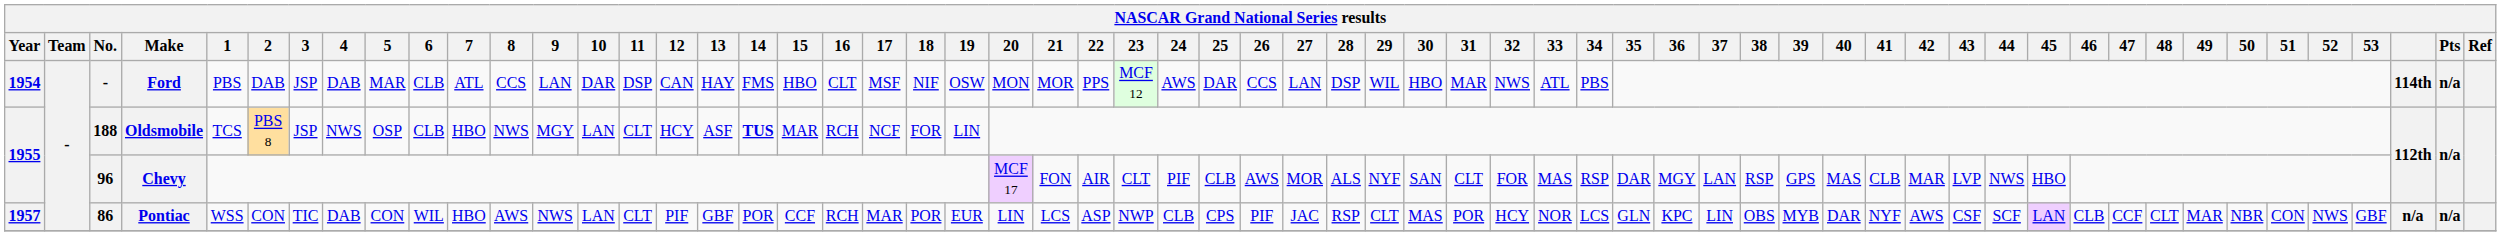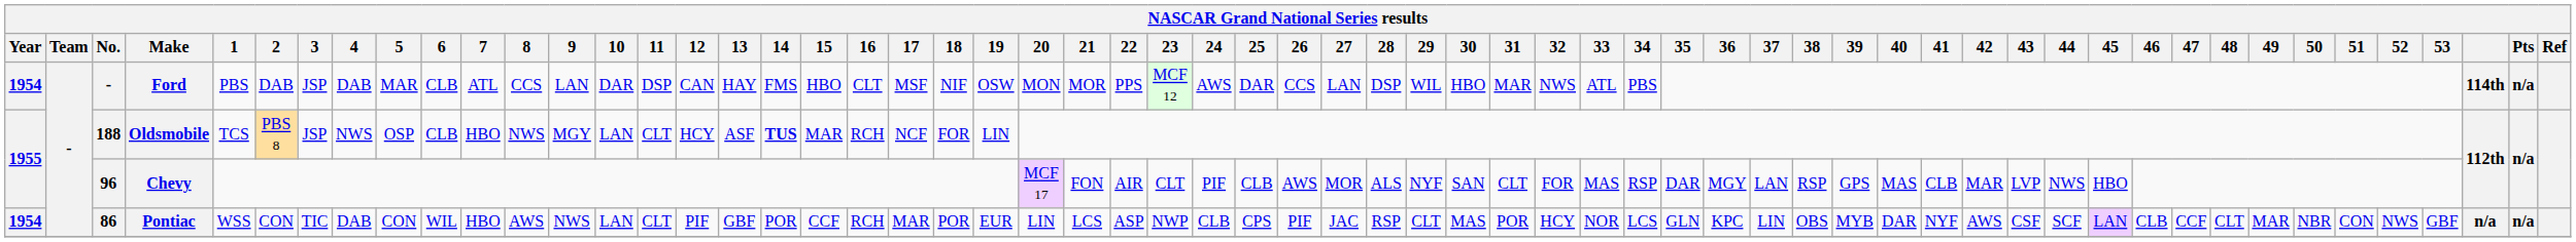Pontiac | Year: 1957 -> 1954
